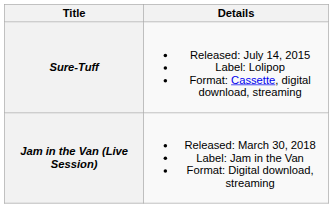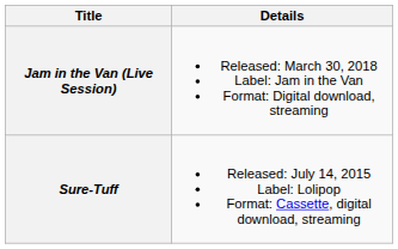rows swapped: Sure-Tuff <-> Jam in the Van (Live Session)
